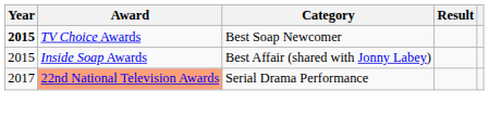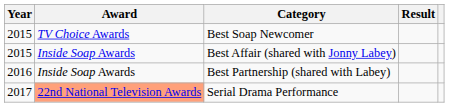Best Soap Newcomer | Year: bold -> normal
+ row: 2016 | Inside Soap Awards | Best Partnership (shared with Labey)
